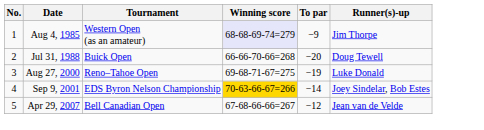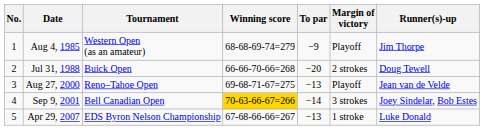+ column: Margin of victory | Playoff | 2 strokes | Playoff | 3 strokes | 1 stroke
Aug 4, 1985 | Winning score: lavender background -> no background
Aug 27, 2000 | To par: −19 -> −13
Aug 27, 2000 | Runner(s)-up: Luke Donald -> Jean van de Velde
Sep 9, 2001 | Tournament: EDS Byron Nelson Championship -> Bell Canadian Open
Apr 29, 2007 | Tournament: Bell Canadian Open -> EDS Byron Nelson Championship
Apr 29, 2007 | To par: −12 -> −13
Apr 29, 2007 | Runner(s)-up: Jean van de Velde -> Luke Donald
